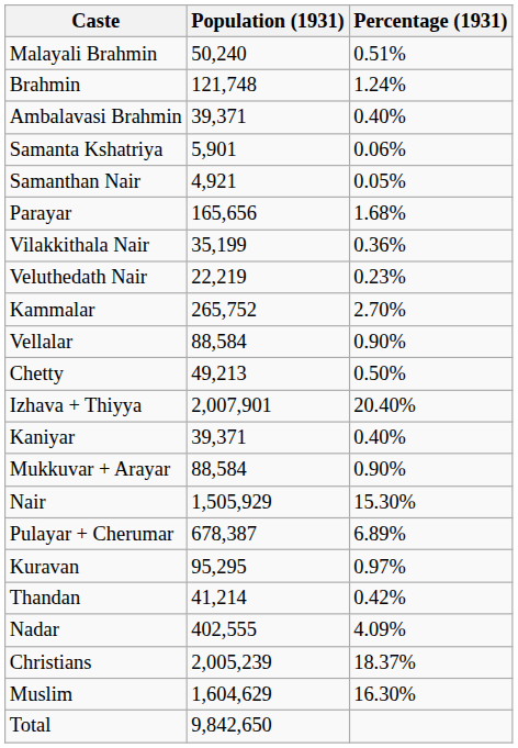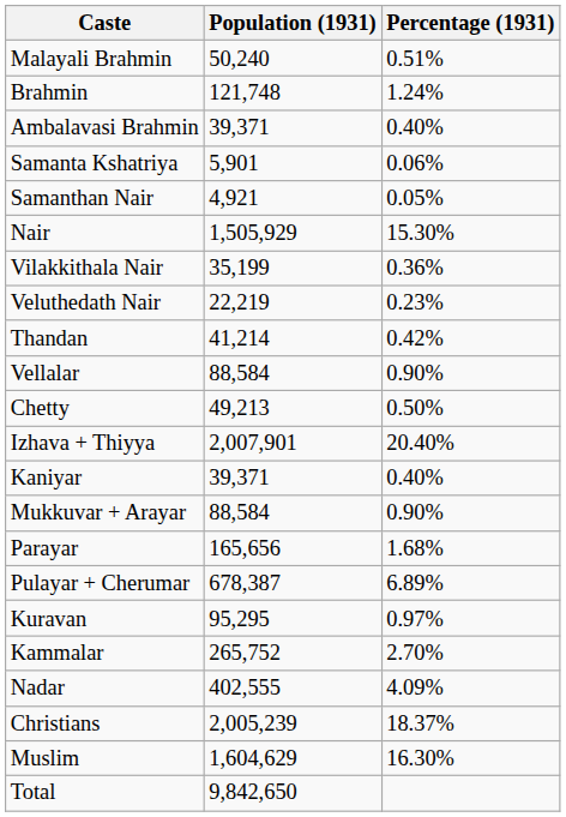rows swapped: Nair <-> Parayar
rows swapped: Kammalar <-> Thandan
